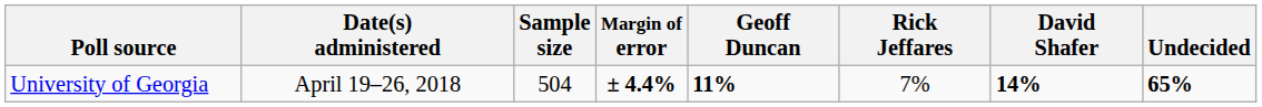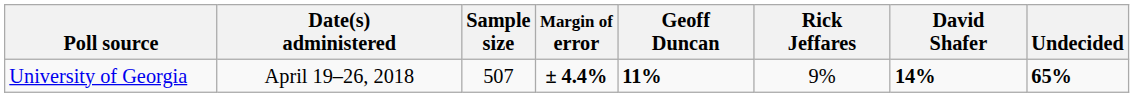University of Georgia | Sample size: 504 -> 507
University of Georgia | Rick Jeffares: 7% -> 9%
